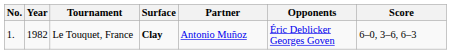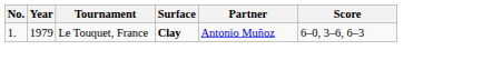- column: Opponents | Éric Deblicker Georges Goven
Le Touquet, France | Year: 1982 -> 1979
